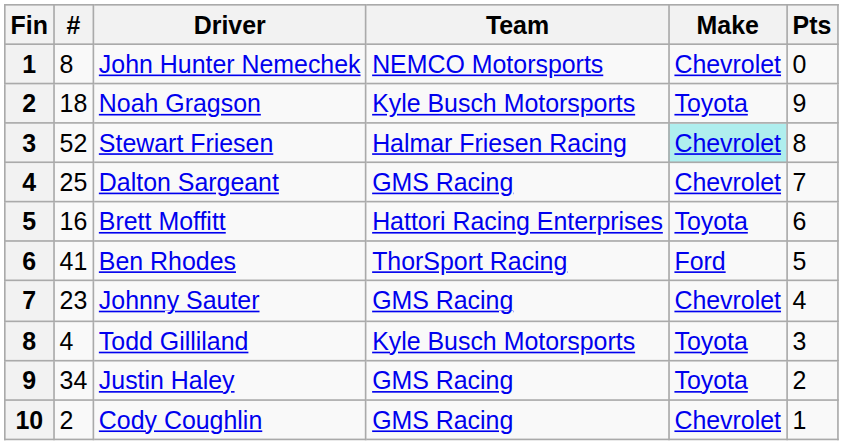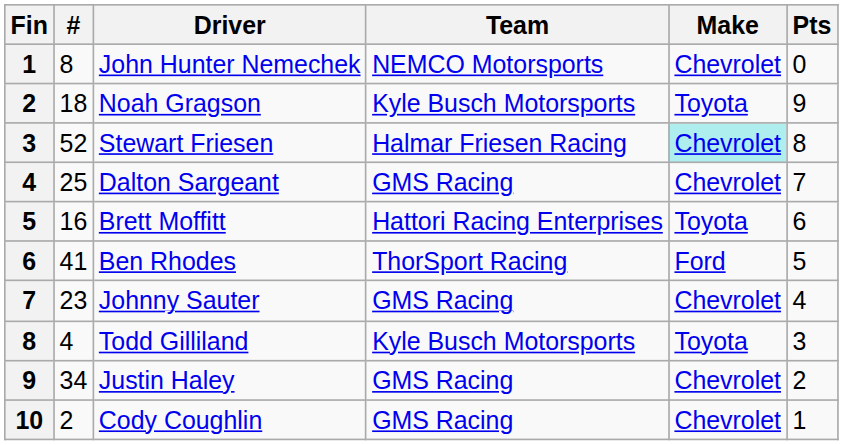Justin Haley | Make: Toyota -> Chevrolet
